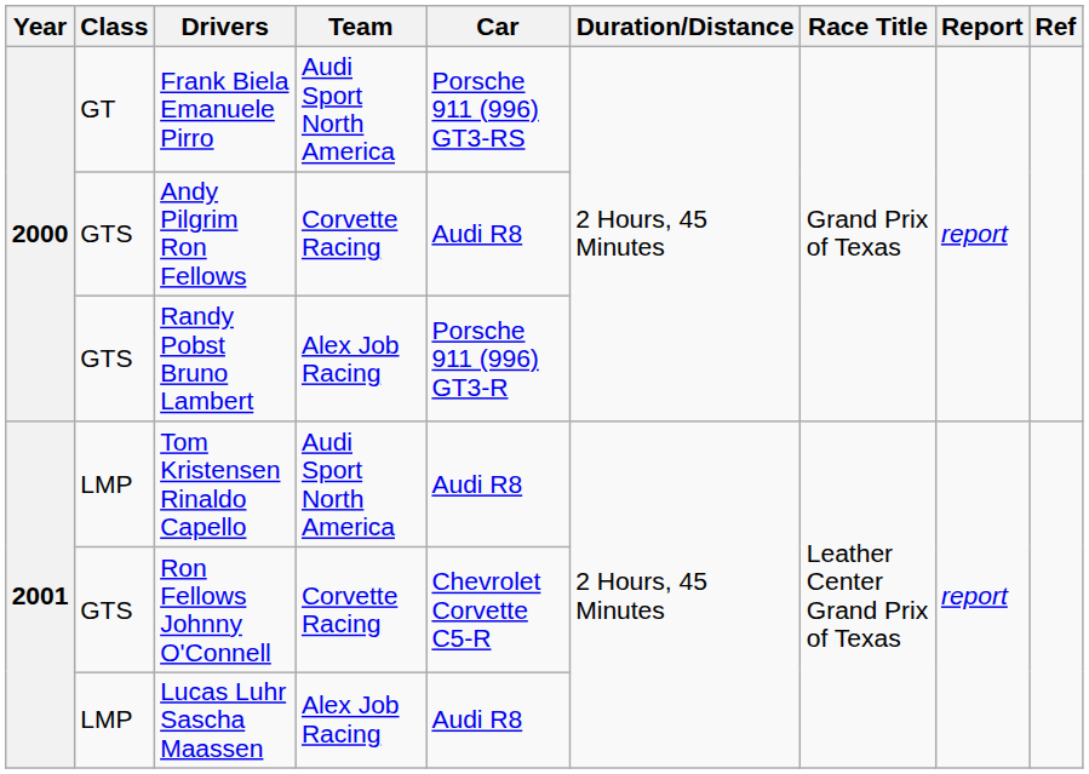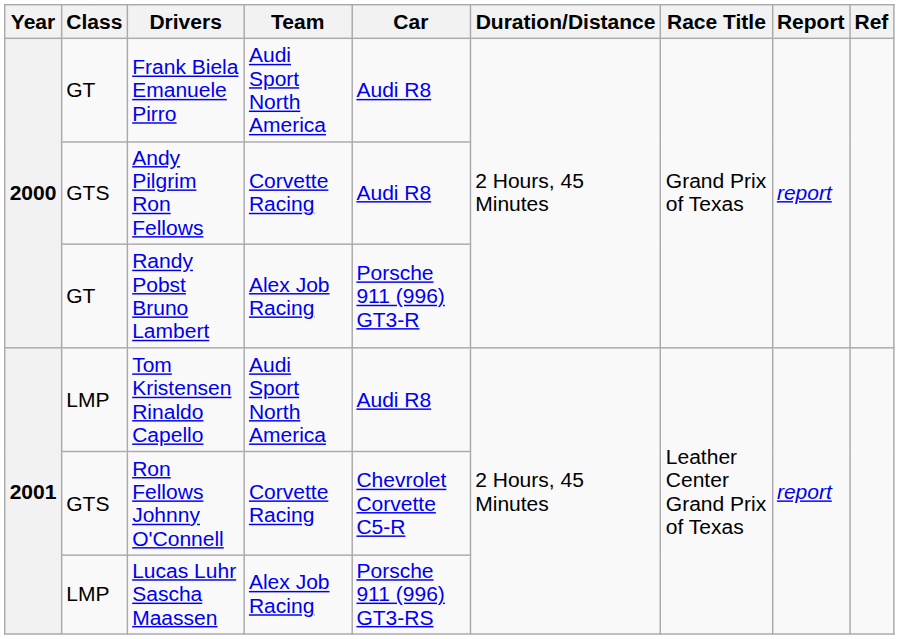Frank Biela Emanuele Pirro | Car: Porsche 911 (996) GT3-RS -> Audi R8
Randy Pobst Bruno Lambert | Class: GTS -> GT
Lucas Luhr Sascha Maassen | Car: Audi R8 -> Porsche 911 (996) GT3-RS
